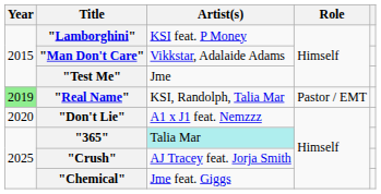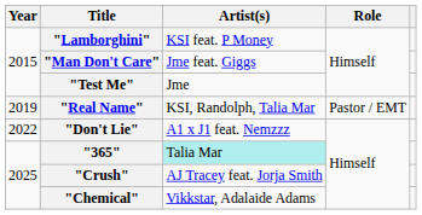"Man Don't Care" | Artist(s): Vikkstar, Adalaide Adams -> Jme feat. Giggs
"Real Name" | Year: lightgreen background -> no background
"Don't Lie" | Year: 2020 -> 2022
"Chemical" | Artist(s): Jme feat. Giggs -> Vikkstar, Adalaide Adams
